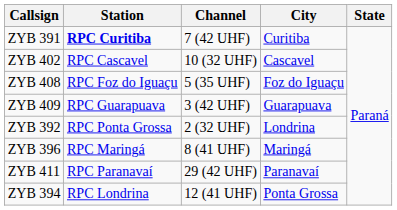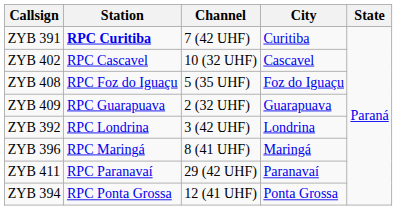ZYB 409 | Channel: 3 (42 UHF) -> 2 (32 UHF)
ZYB 392 | Station: RPC Ponta Grossa -> RPC Londrina
ZYB 392 | Channel: 2 (32 UHF) -> 3 (42 UHF)
ZYB 394 | Station: RPC Londrina -> RPC Ponta Grossa
